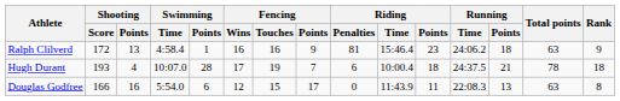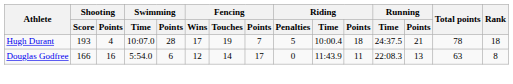- row: Ralph Clilverd | 172 | 13 | 4:58.4 | 1 | 16 | 16 | 9 | 81 | 15:46.4 | 23 | 24:06.2 | 18 | 63 | 9
Hugh Durant | Riding / Penalties: 6 -> 5
Douglas Godfree | Fencing / Touches: 15 -> 14
